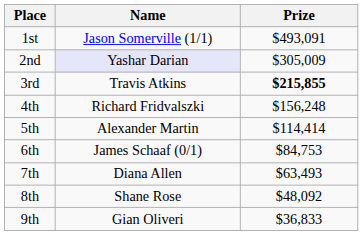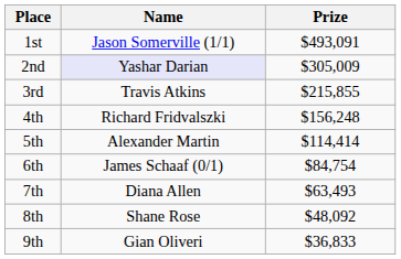3rd | Prize: bold -> normal
6th | Prize: $84,753 -> $84,754
